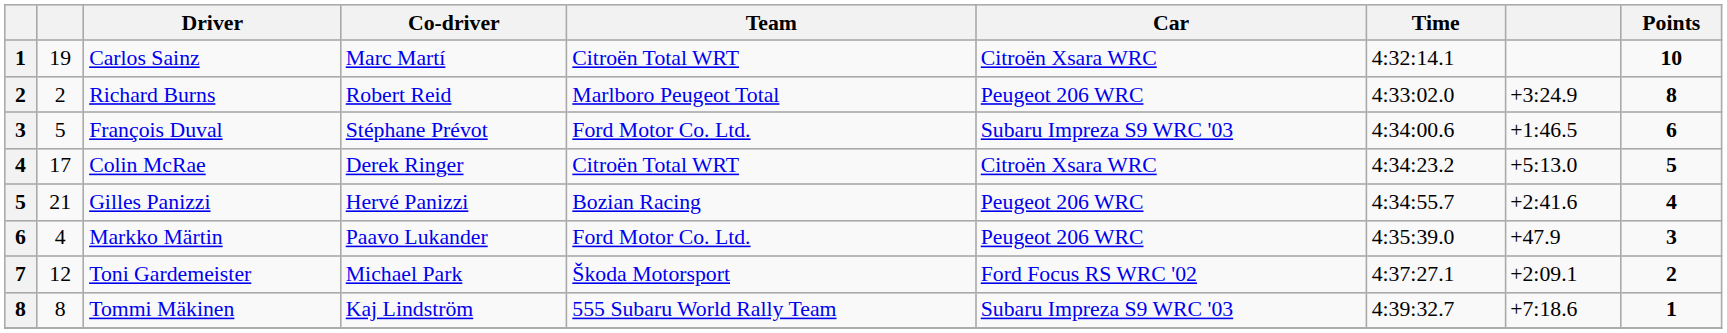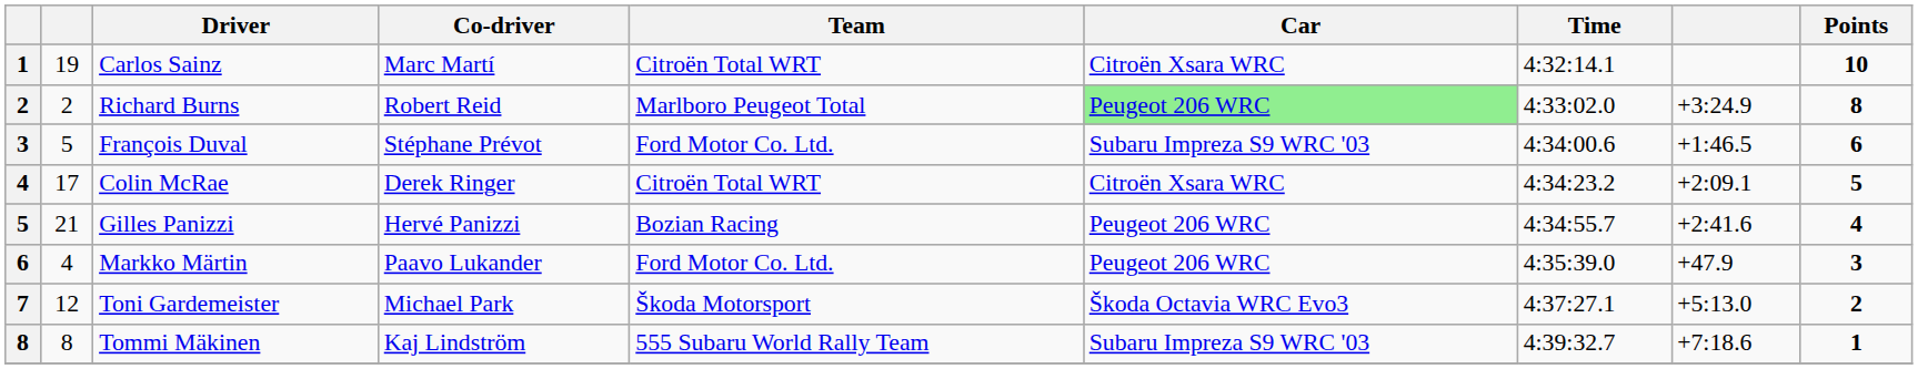Richard Burns | Car: no background -> lightgreen background
Colin McRae | column 8: +5:13.0 -> +2:09.1
Toni Gardemeister | Car: Ford Focus RS WRC '02 -> Škoda Octavia WRC Evo3
Toni Gardemeister | column 8: +2:09.1 -> +5:13.0
